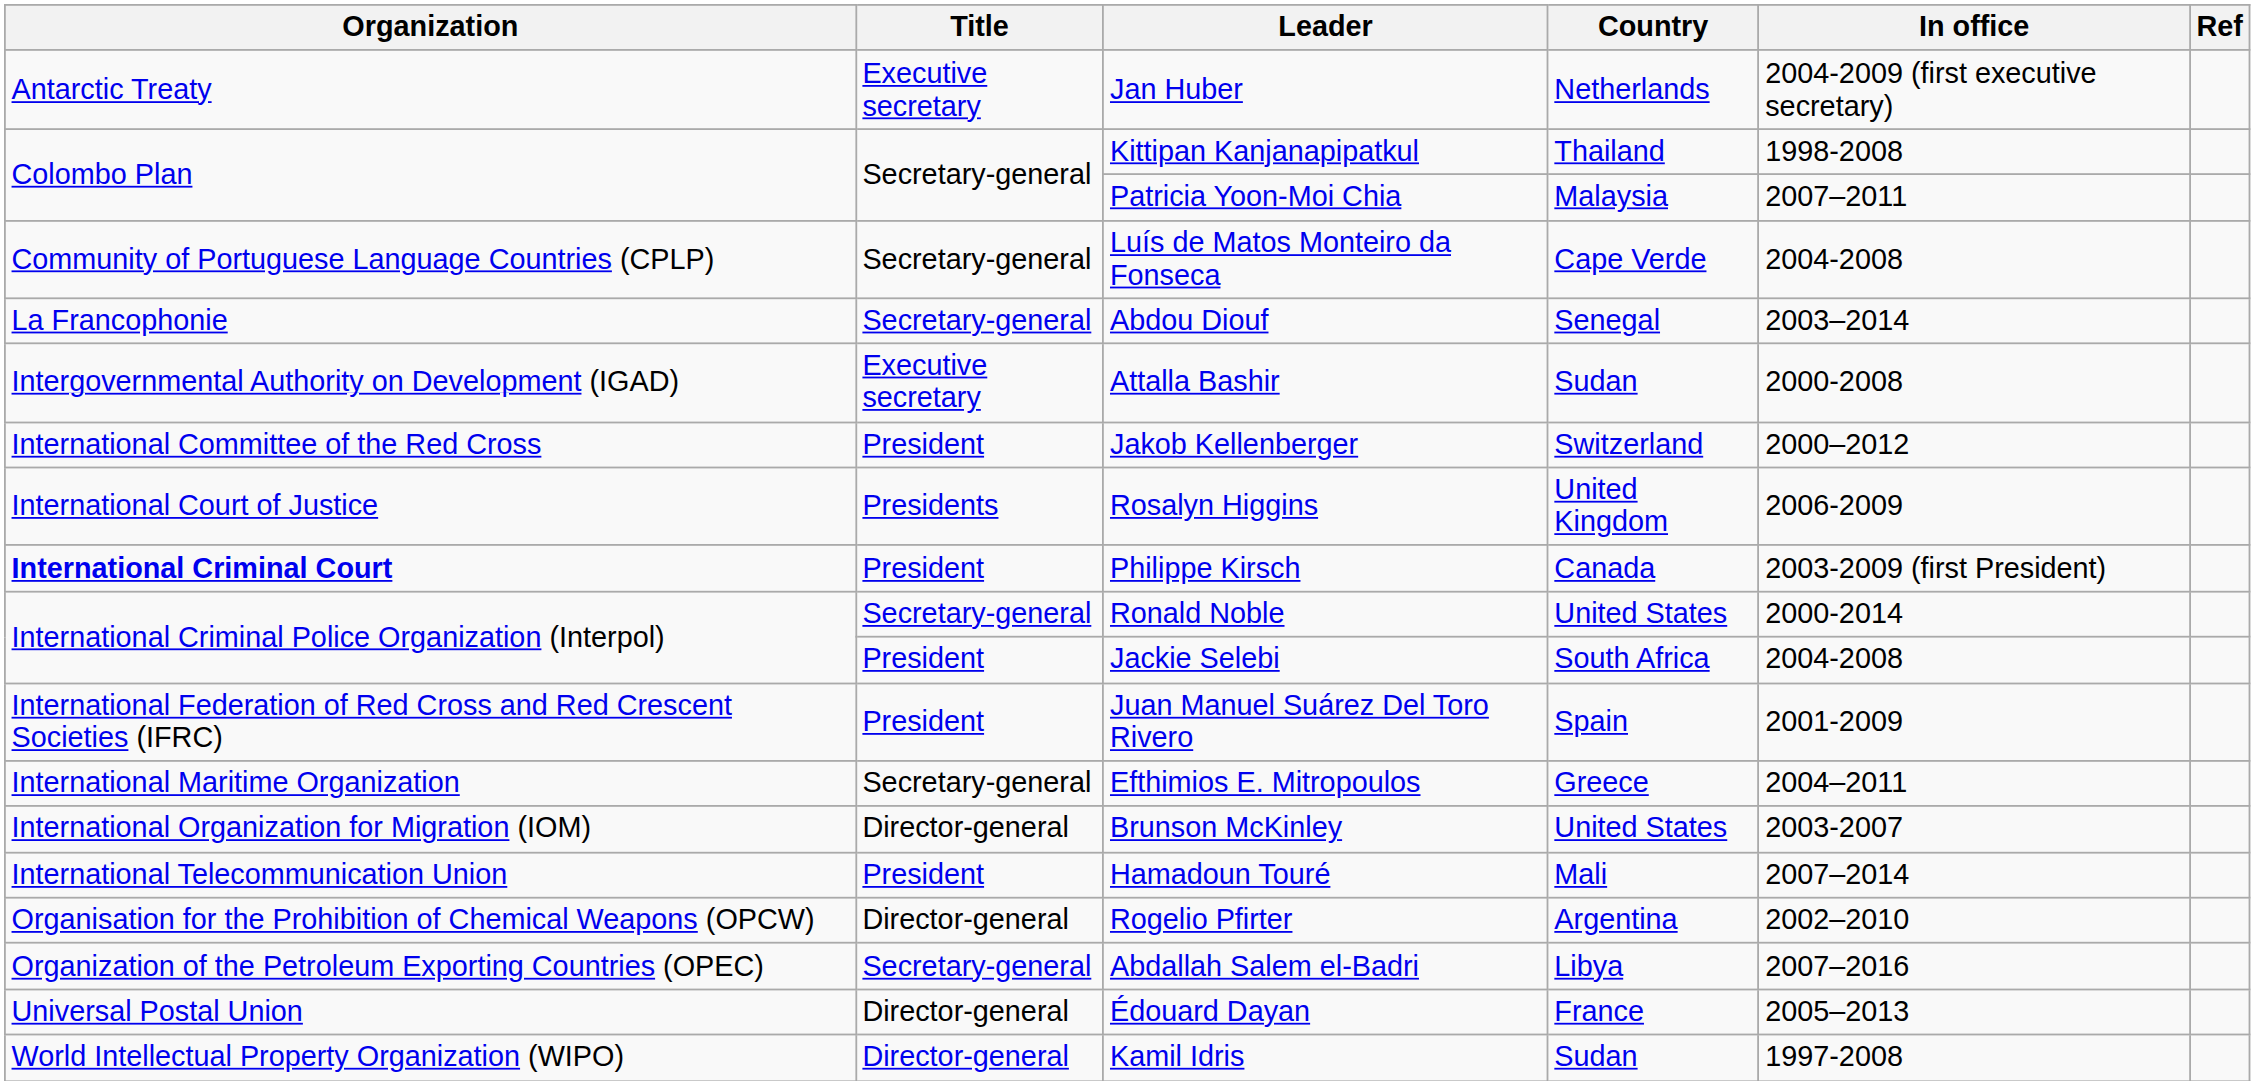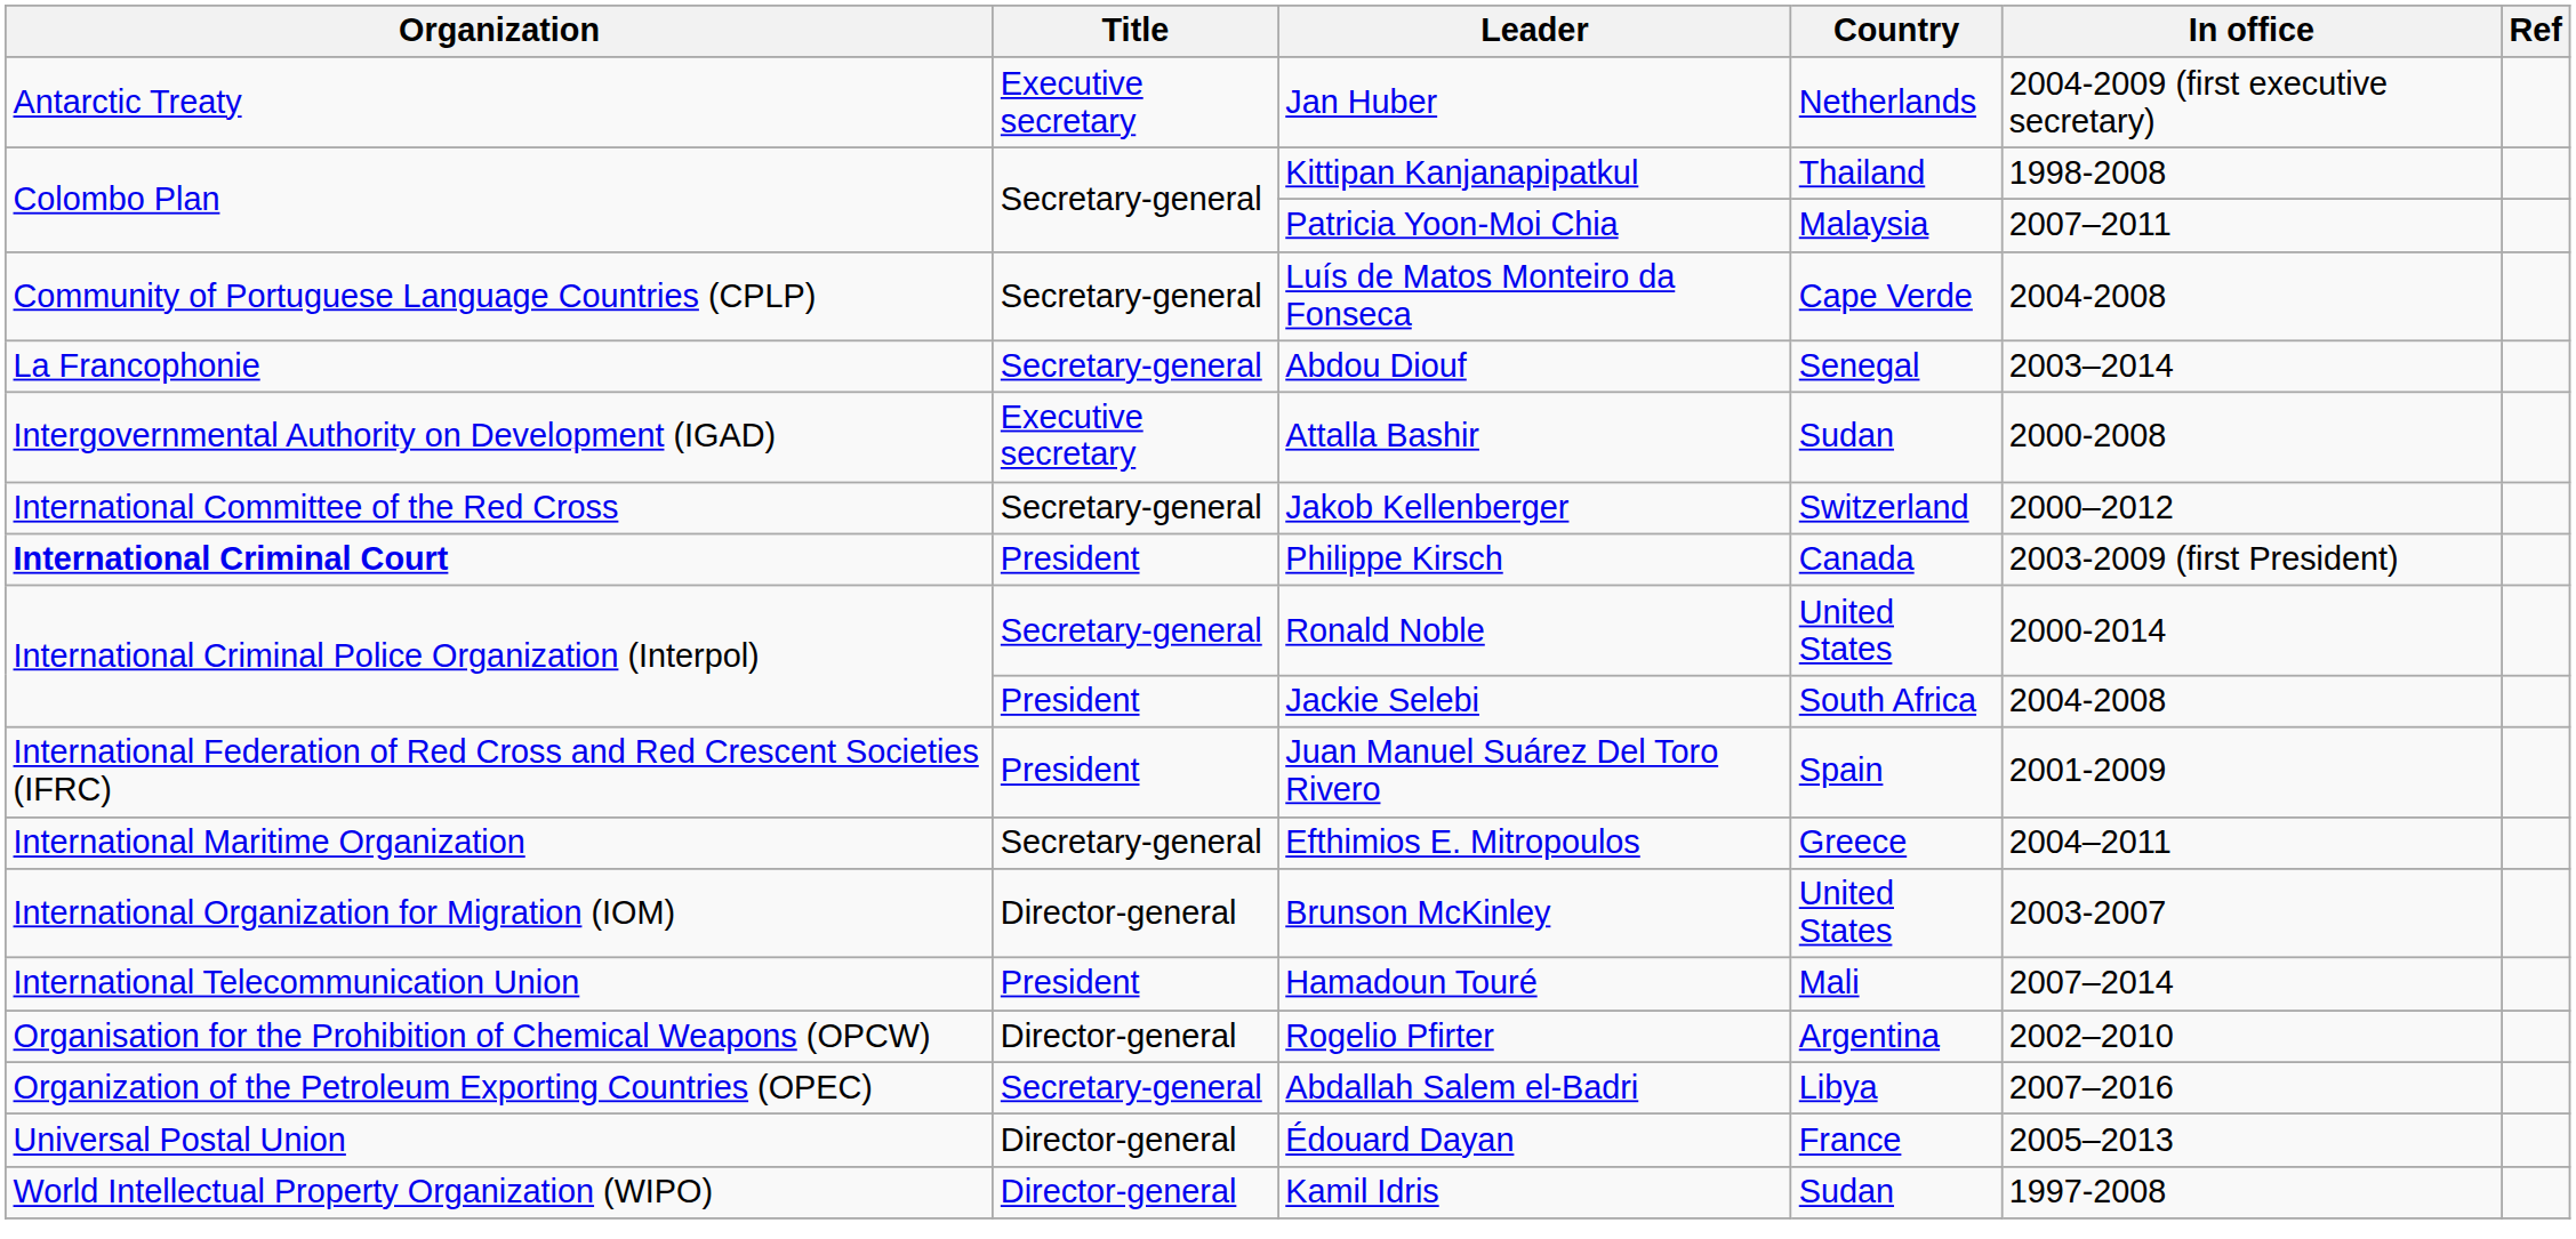Jakob Kellenberger | Title: President -> Secretary-general
- row: International Court of Justice | Presidents | Rosalyn Higgins | United Kingdom | 2006-2009
